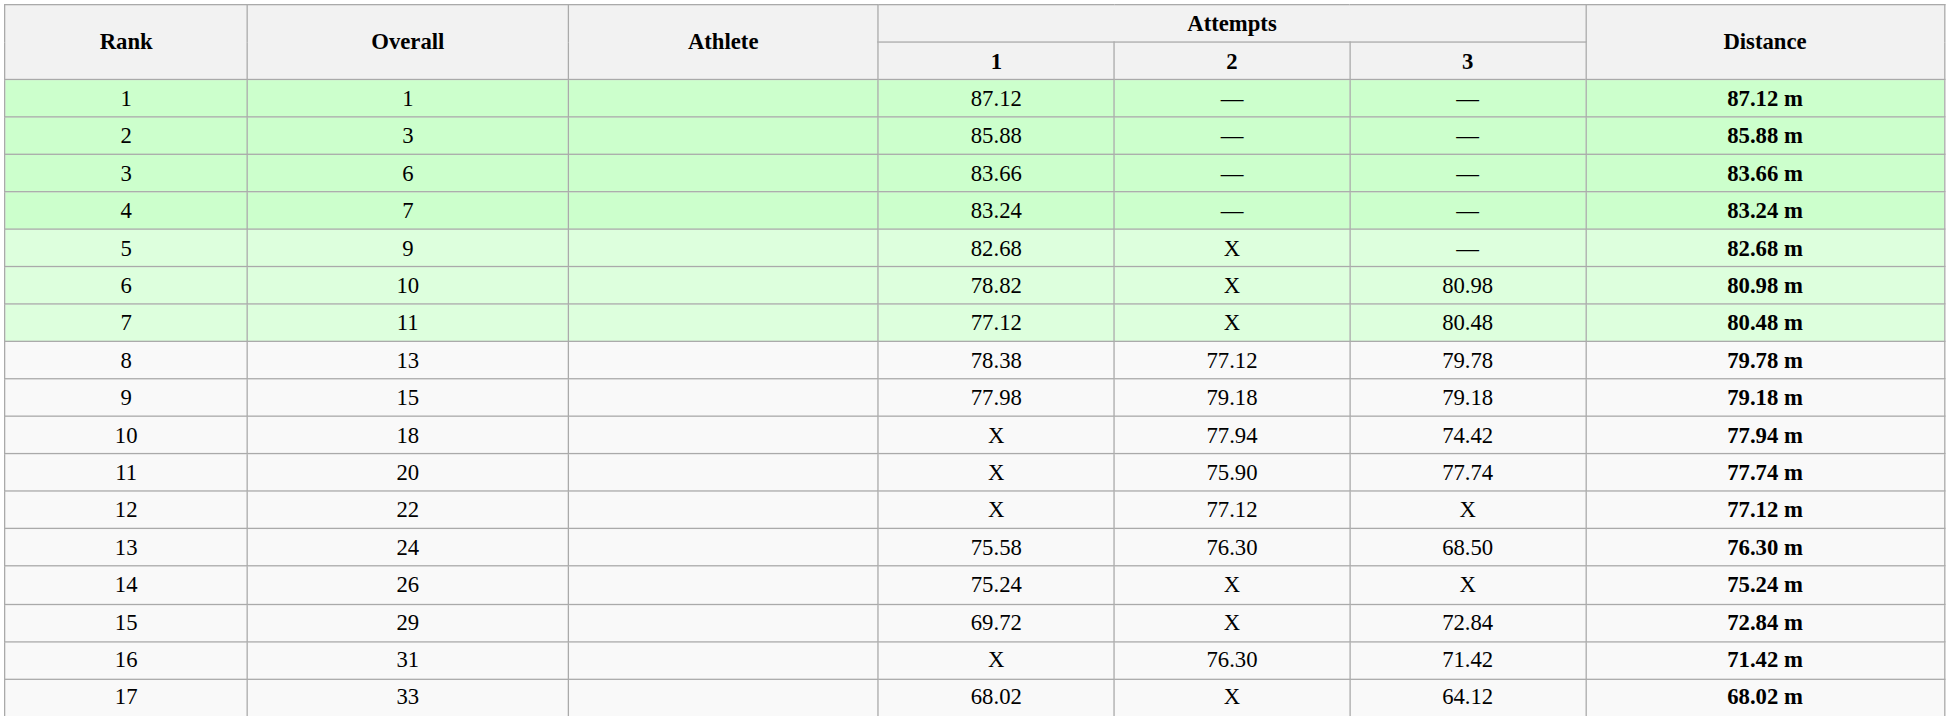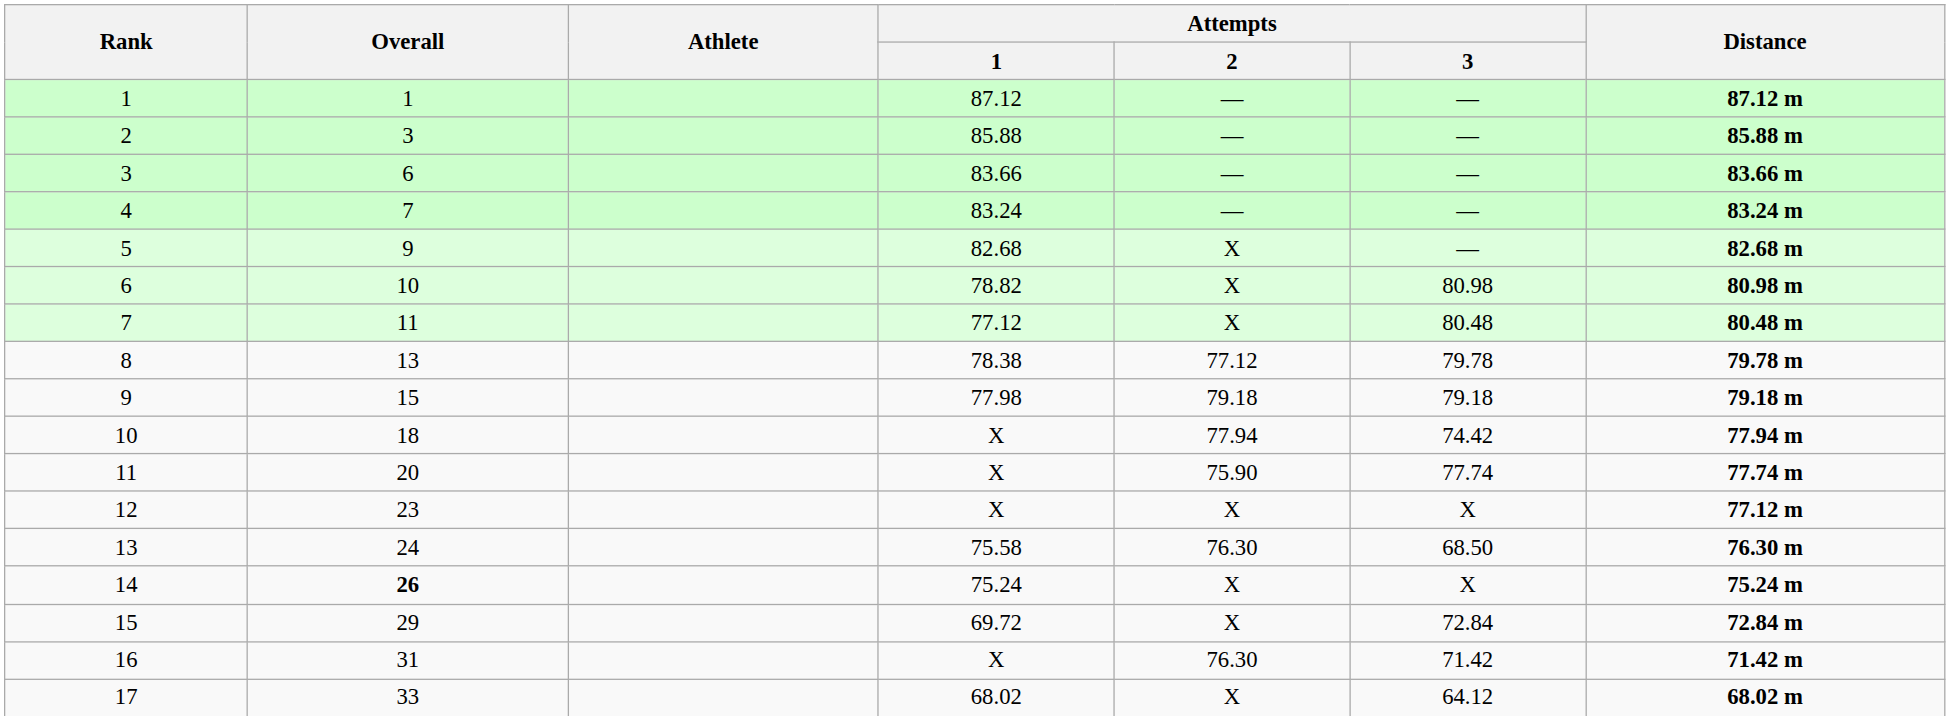12 | Overall: 22 -> 23
12 | Attempts / 2: 77.12 -> X
14 | Overall: normal -> bold
